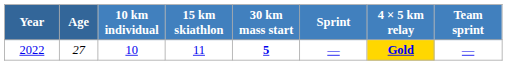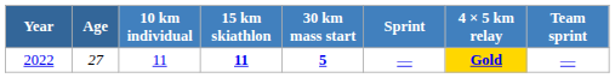2022 | 10 km individual: 10 -> 11
2022 | 15 km skiathlon: normal -> bold
